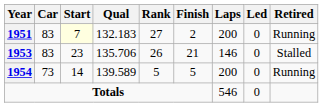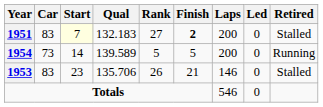1951 | Finish: normal -> bold
1951 | Retired: Running -> Stalled
rows swapped: 1953 <-> 1954
